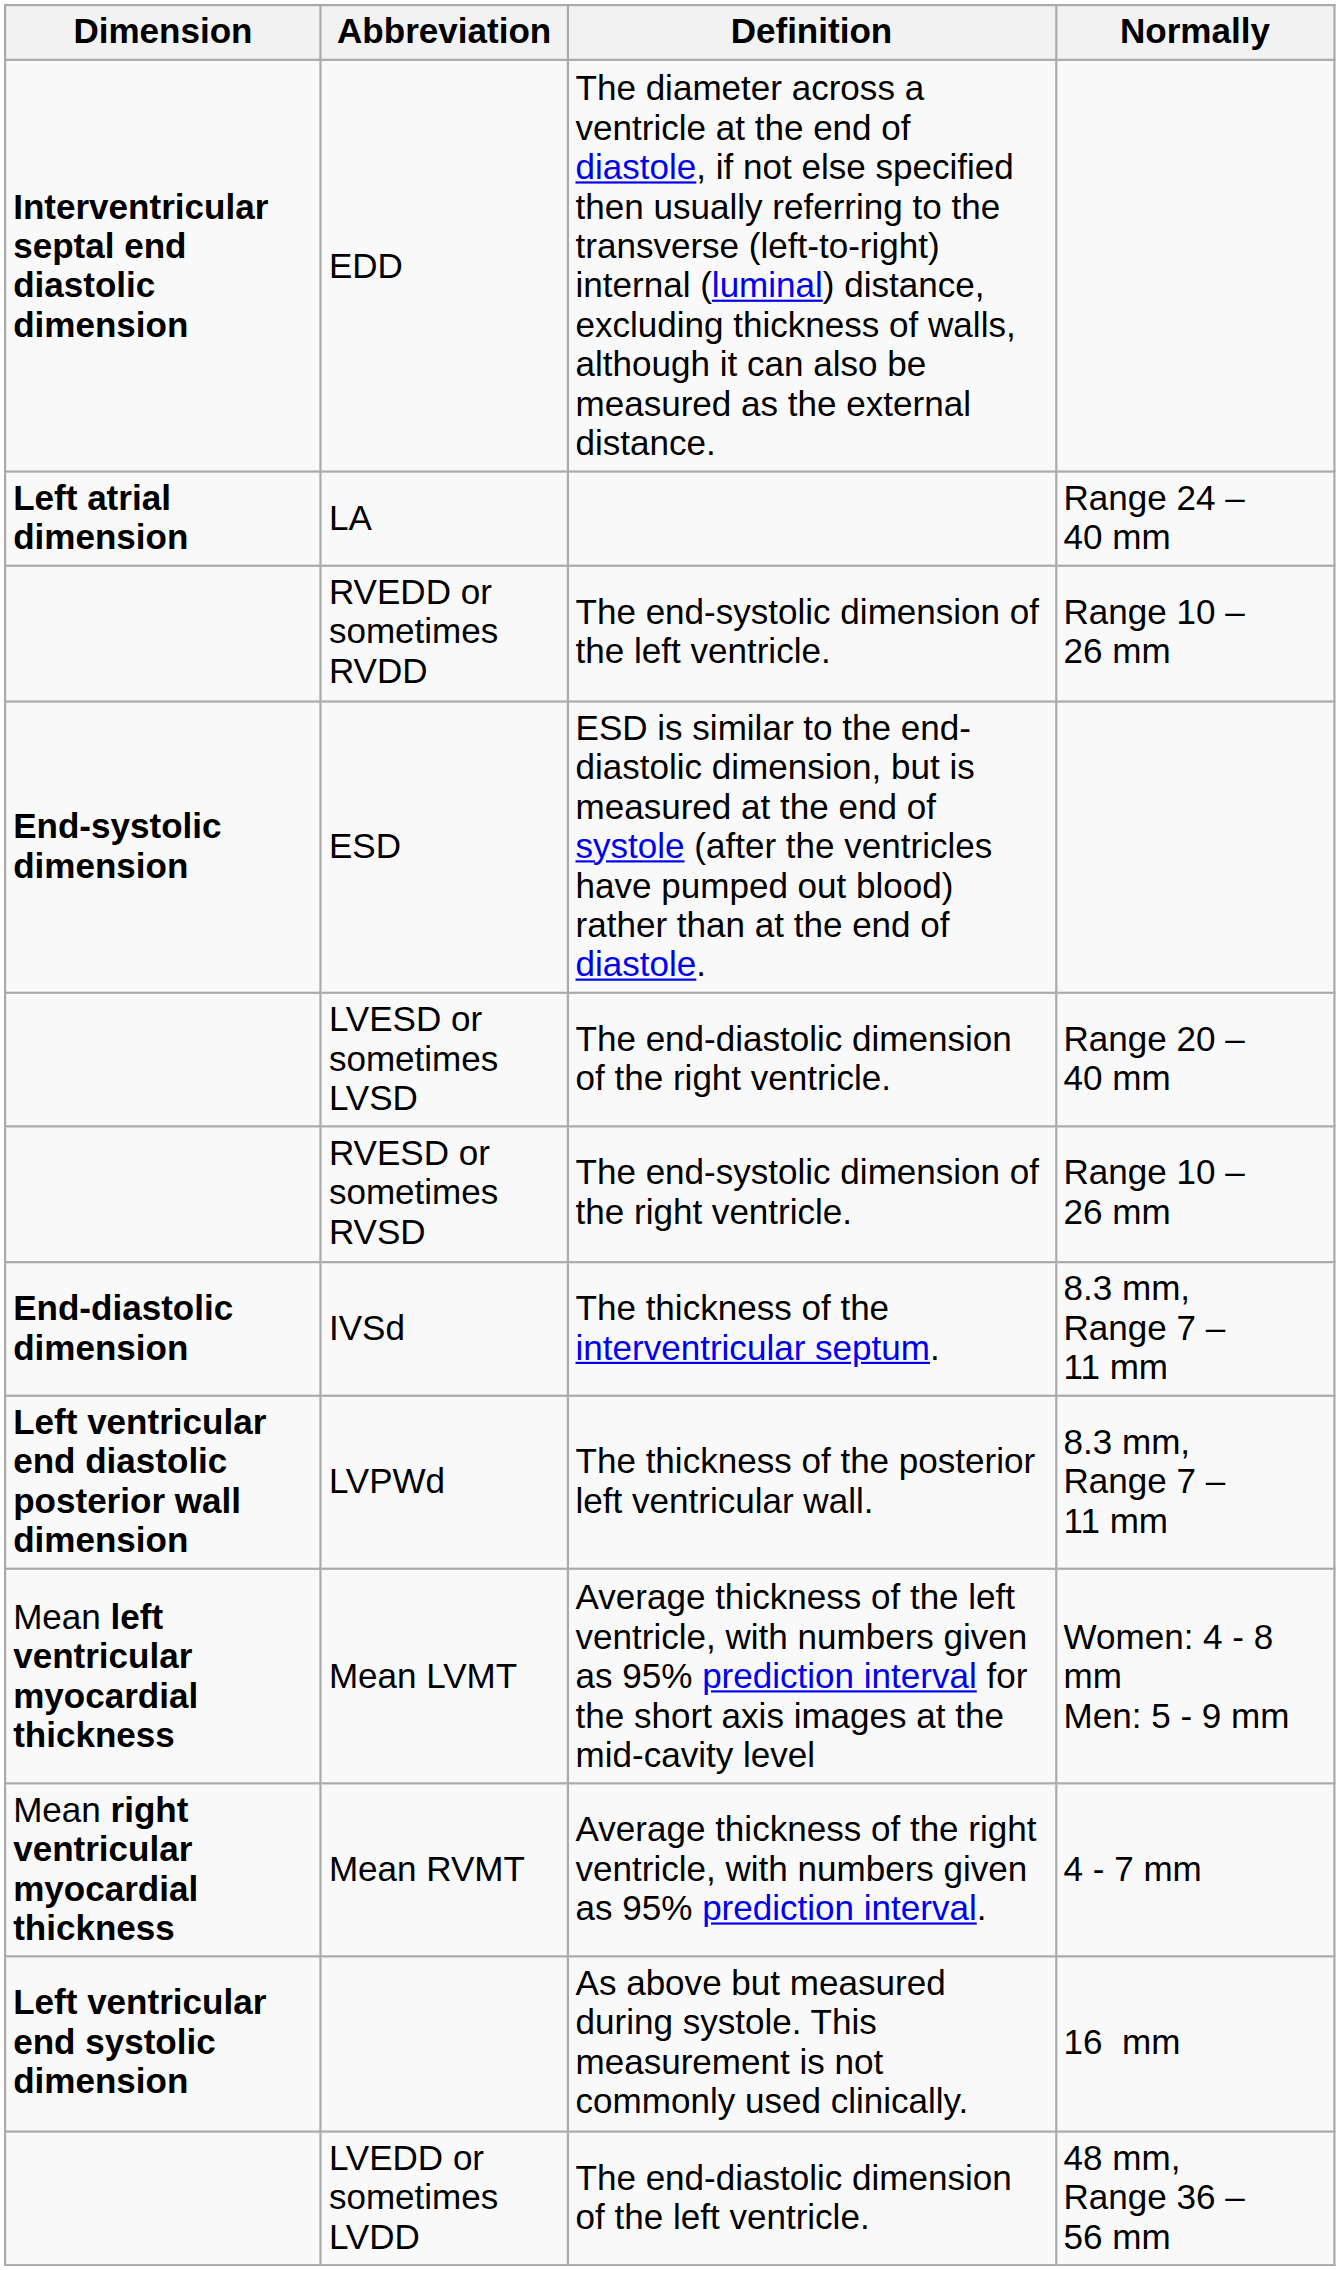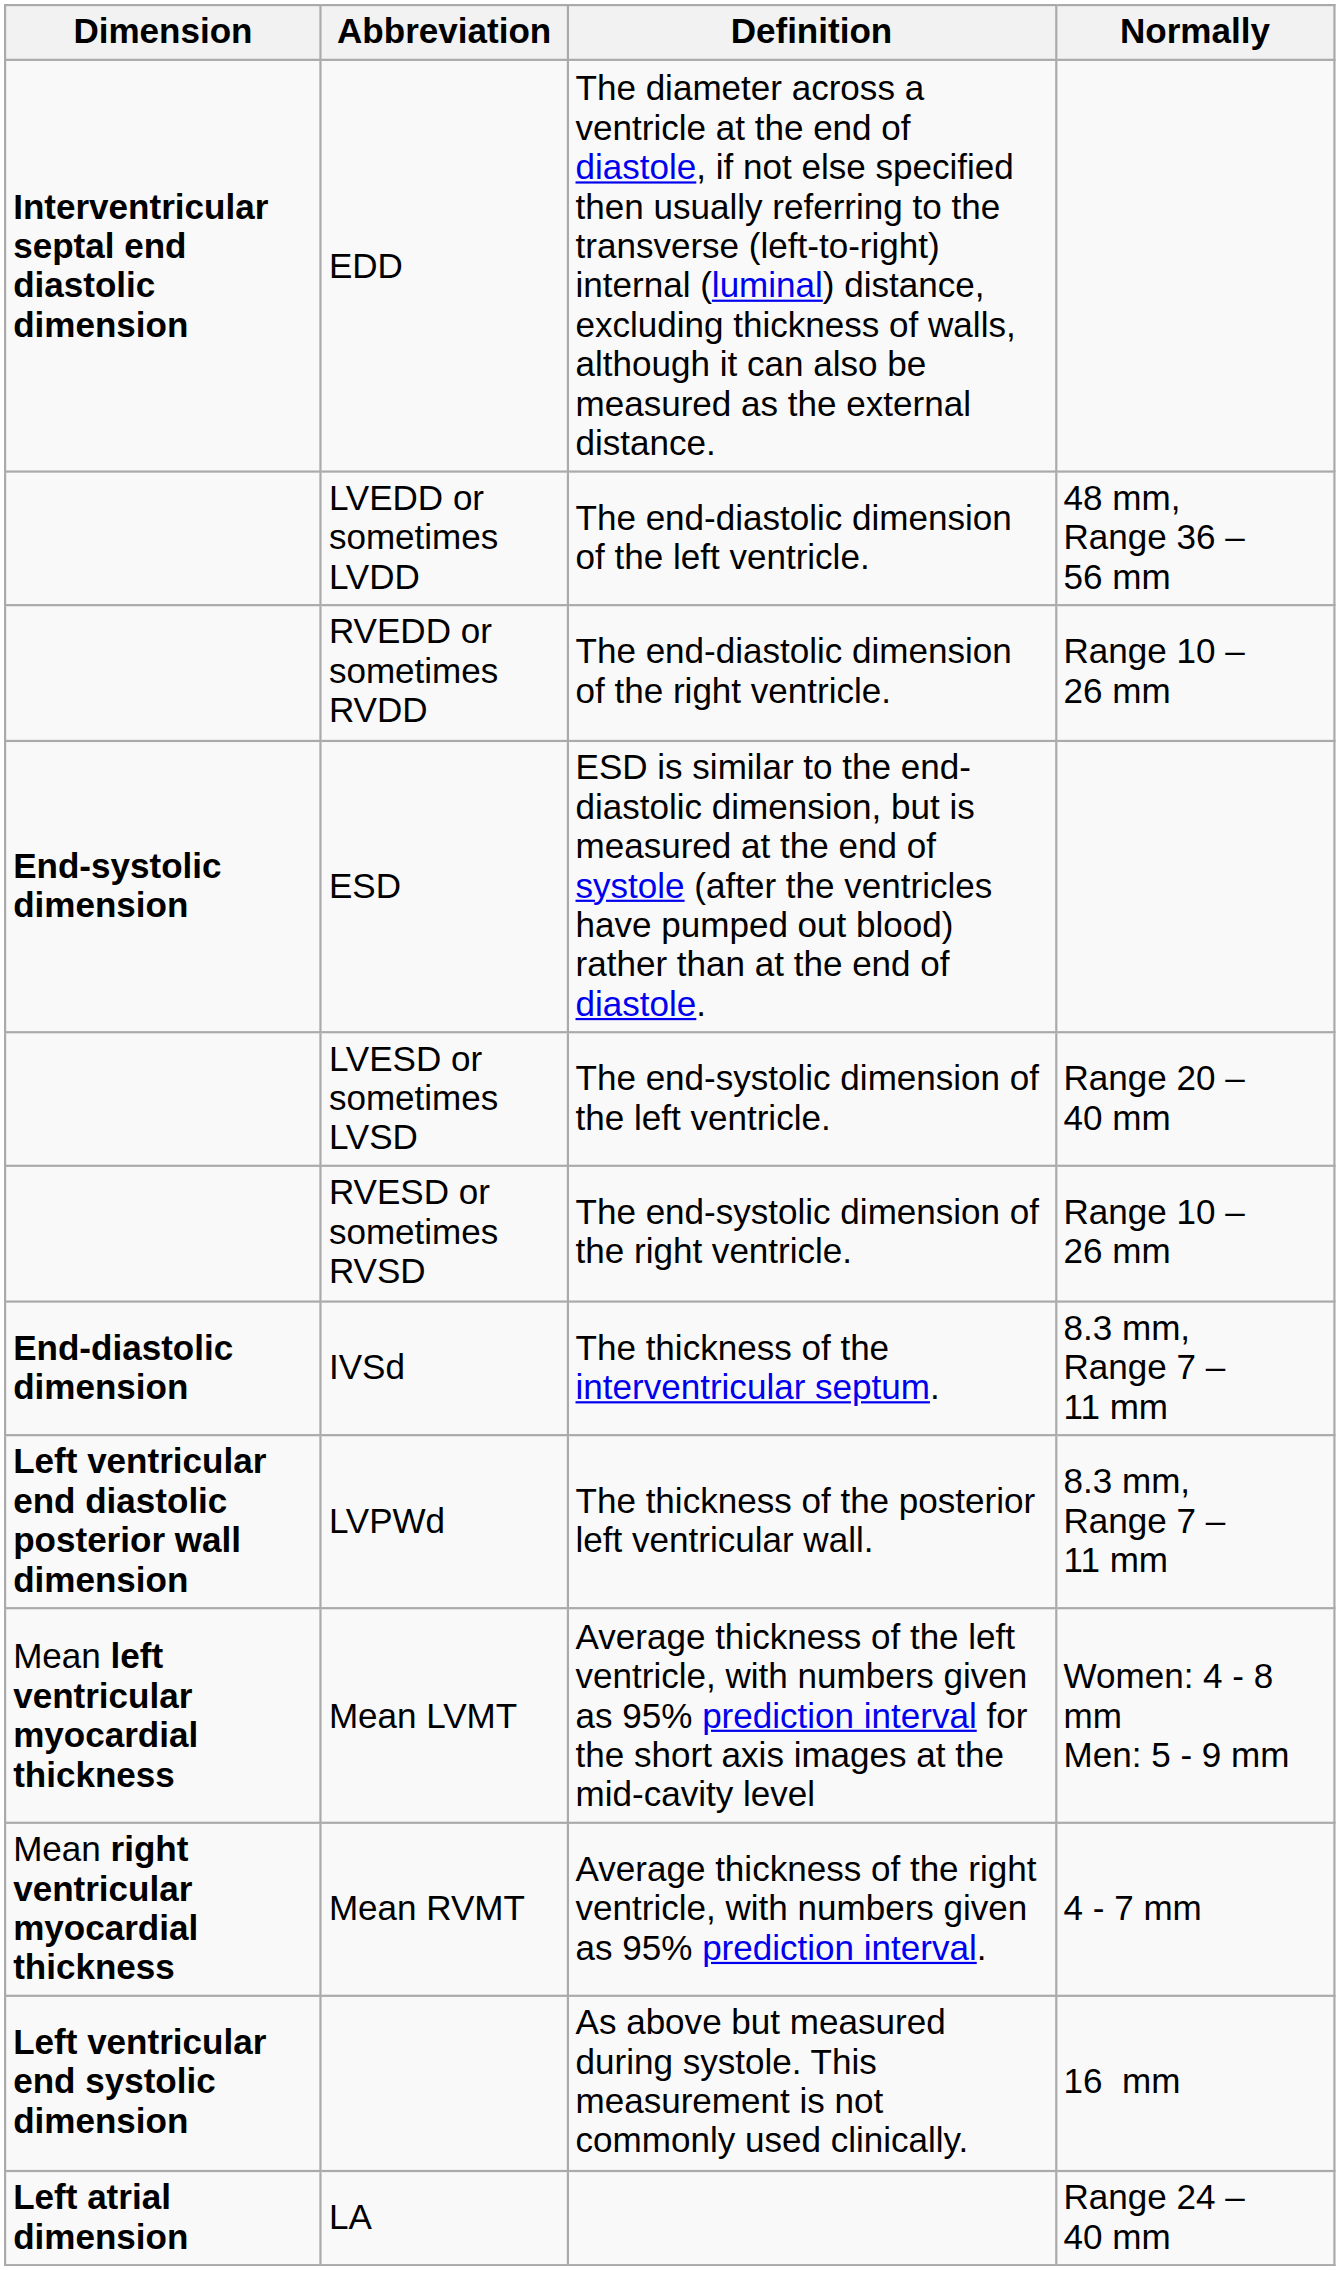rows swapped: LVEDD or sometimes LVDD <-> LA
RVEDD or sometimes RVDD | Definition: The end-systolic dimension of the left ventricle. -> The end-diastolic dimension of the right ventricle.
LVESD or sometimes LVSD | Definition: The end-diastolic dimension of the right ventricle. -> The end-systolic dimension of the left ventricle.
